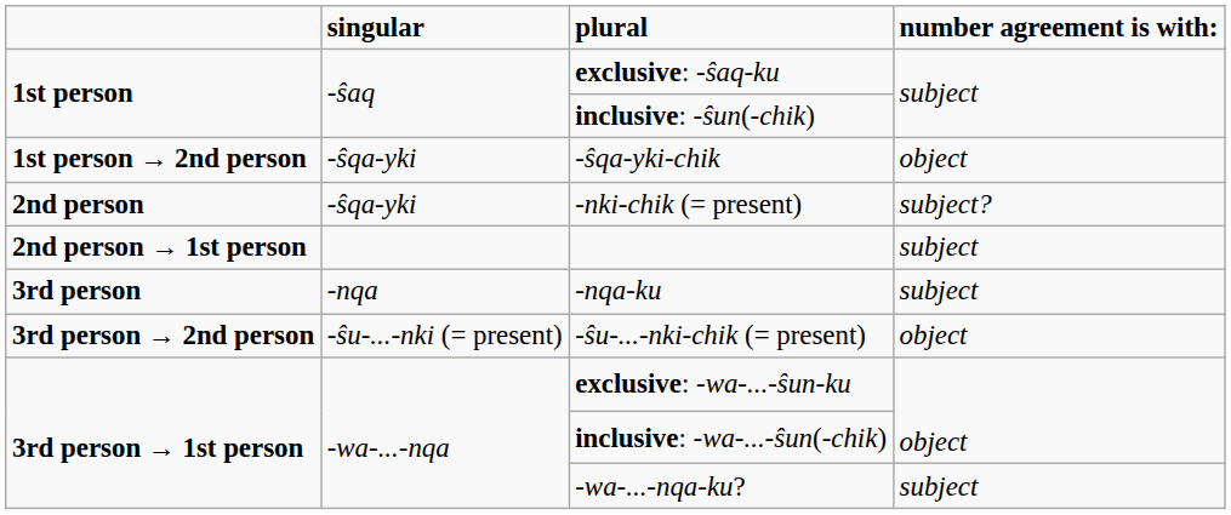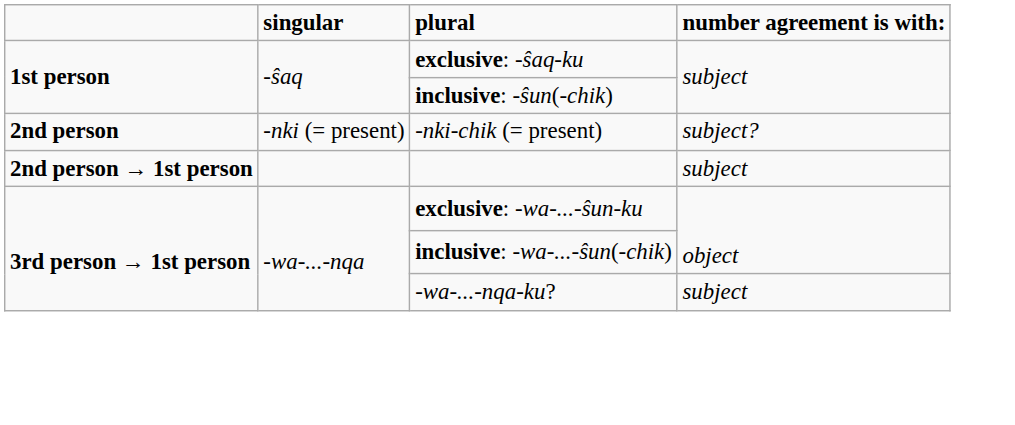- row: 1st person → 2nd person | -ŝqa-yki | -ŝqa-yki-chik | object
-nki-chik (= present) | singular: -ŝqa-yki -> -nki (= present)
- row: 3rd person | -nqa | -nqa-ku | subject
- row: 3rd person → 2nd person | -ŝu-...-nki (= present) | -ŝu-...-nki-chik (= present) | object
